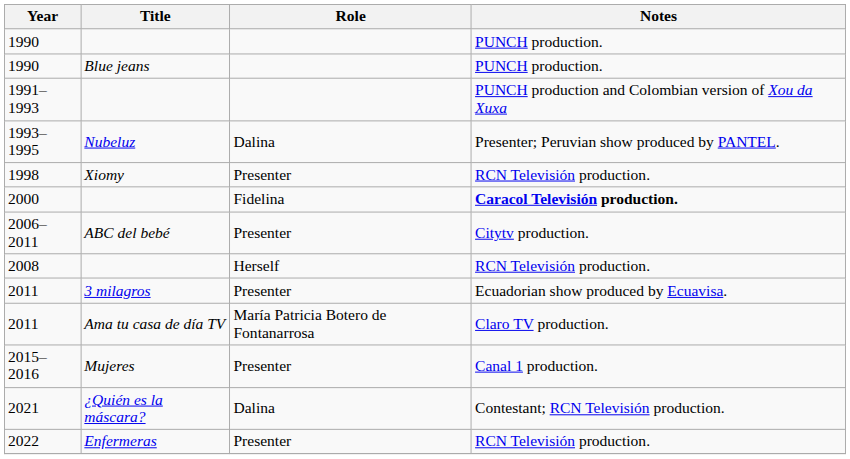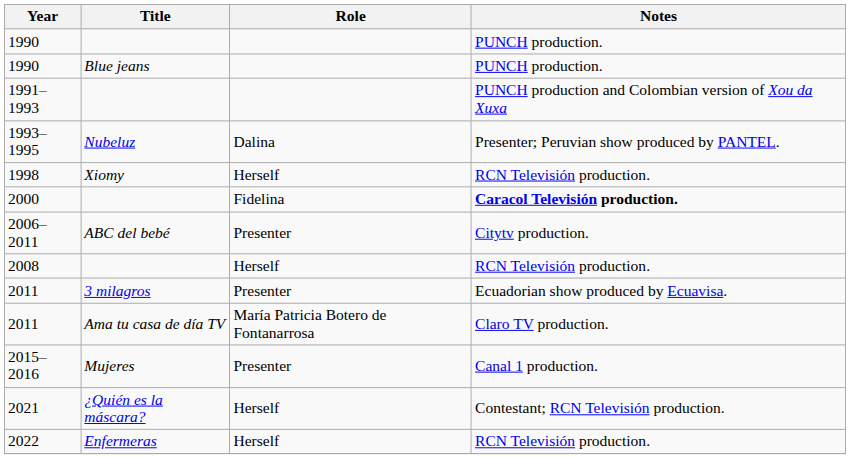1998 | Role: Presenter -> Herself
2021 | Role: Dalina -> Herself
2022 | Role: Presenter -> Herself
